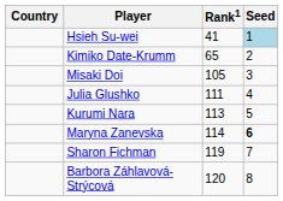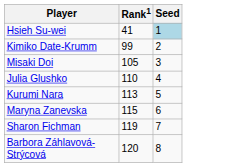- column: Country
Kimiko Date-Krumm | Rank1: 65 -> 99
Julia Glushko | Rank1: 111 -> 110
Maryna Zanevska | Rank1: 114 -> 115
Maryna Zanevska | Seed: bold -> normal
